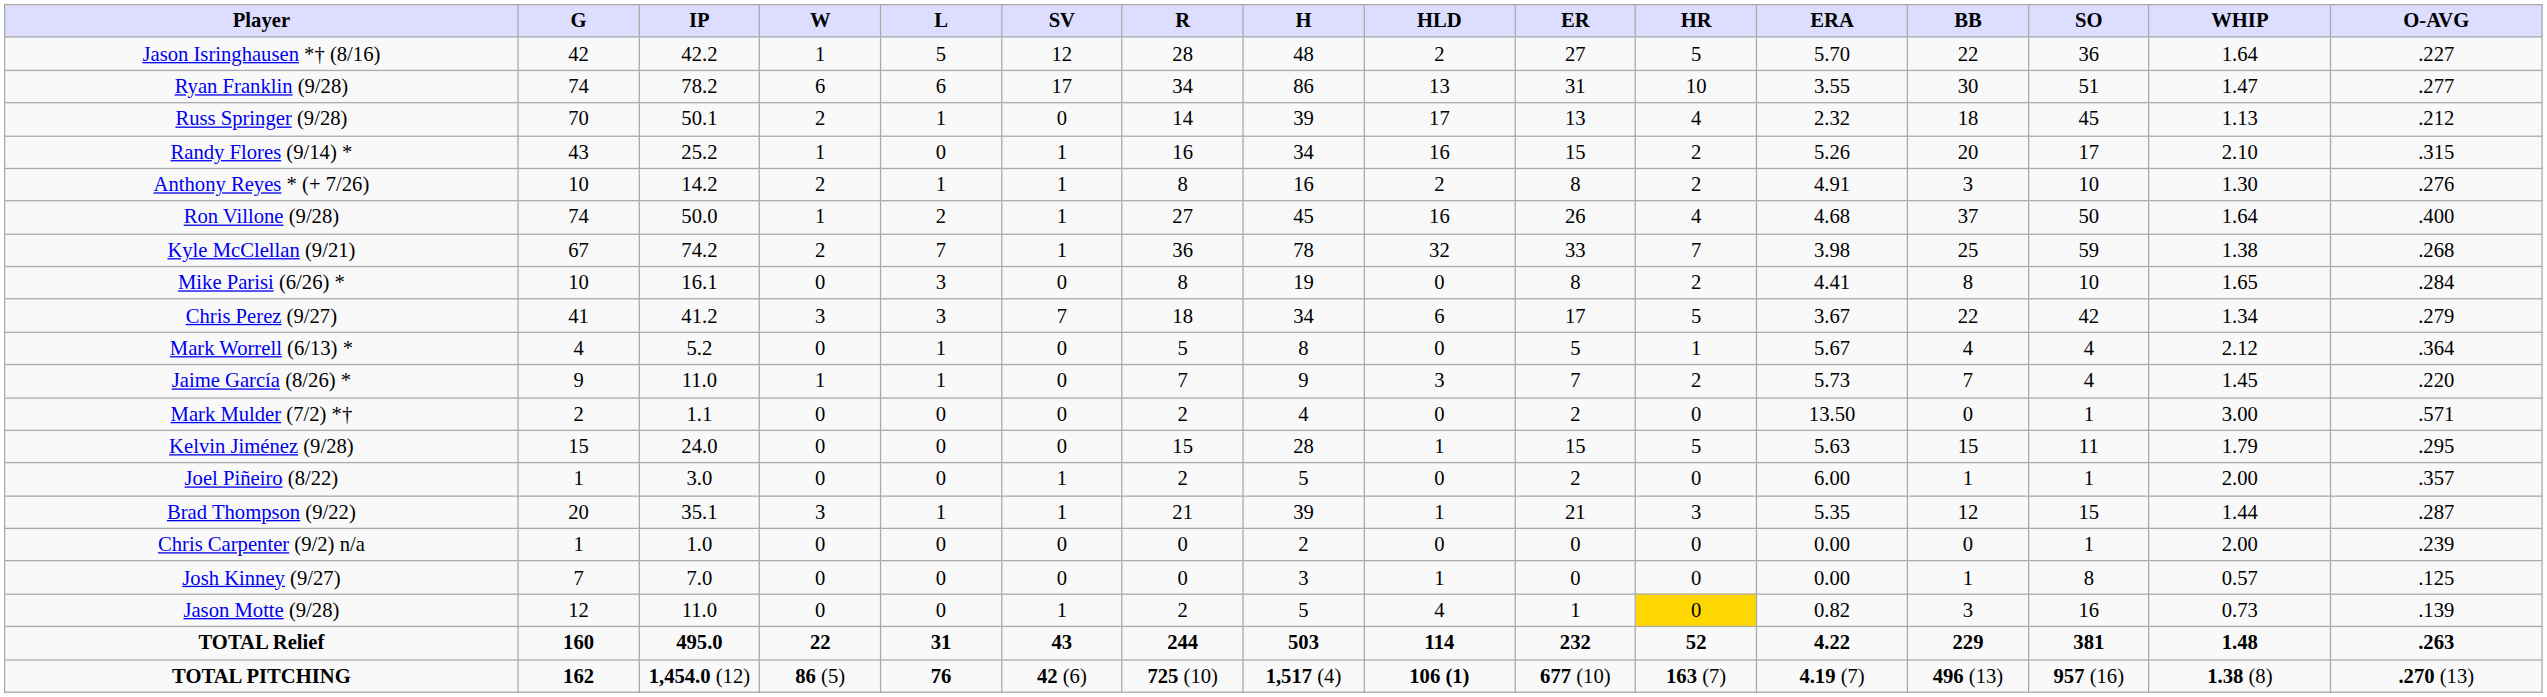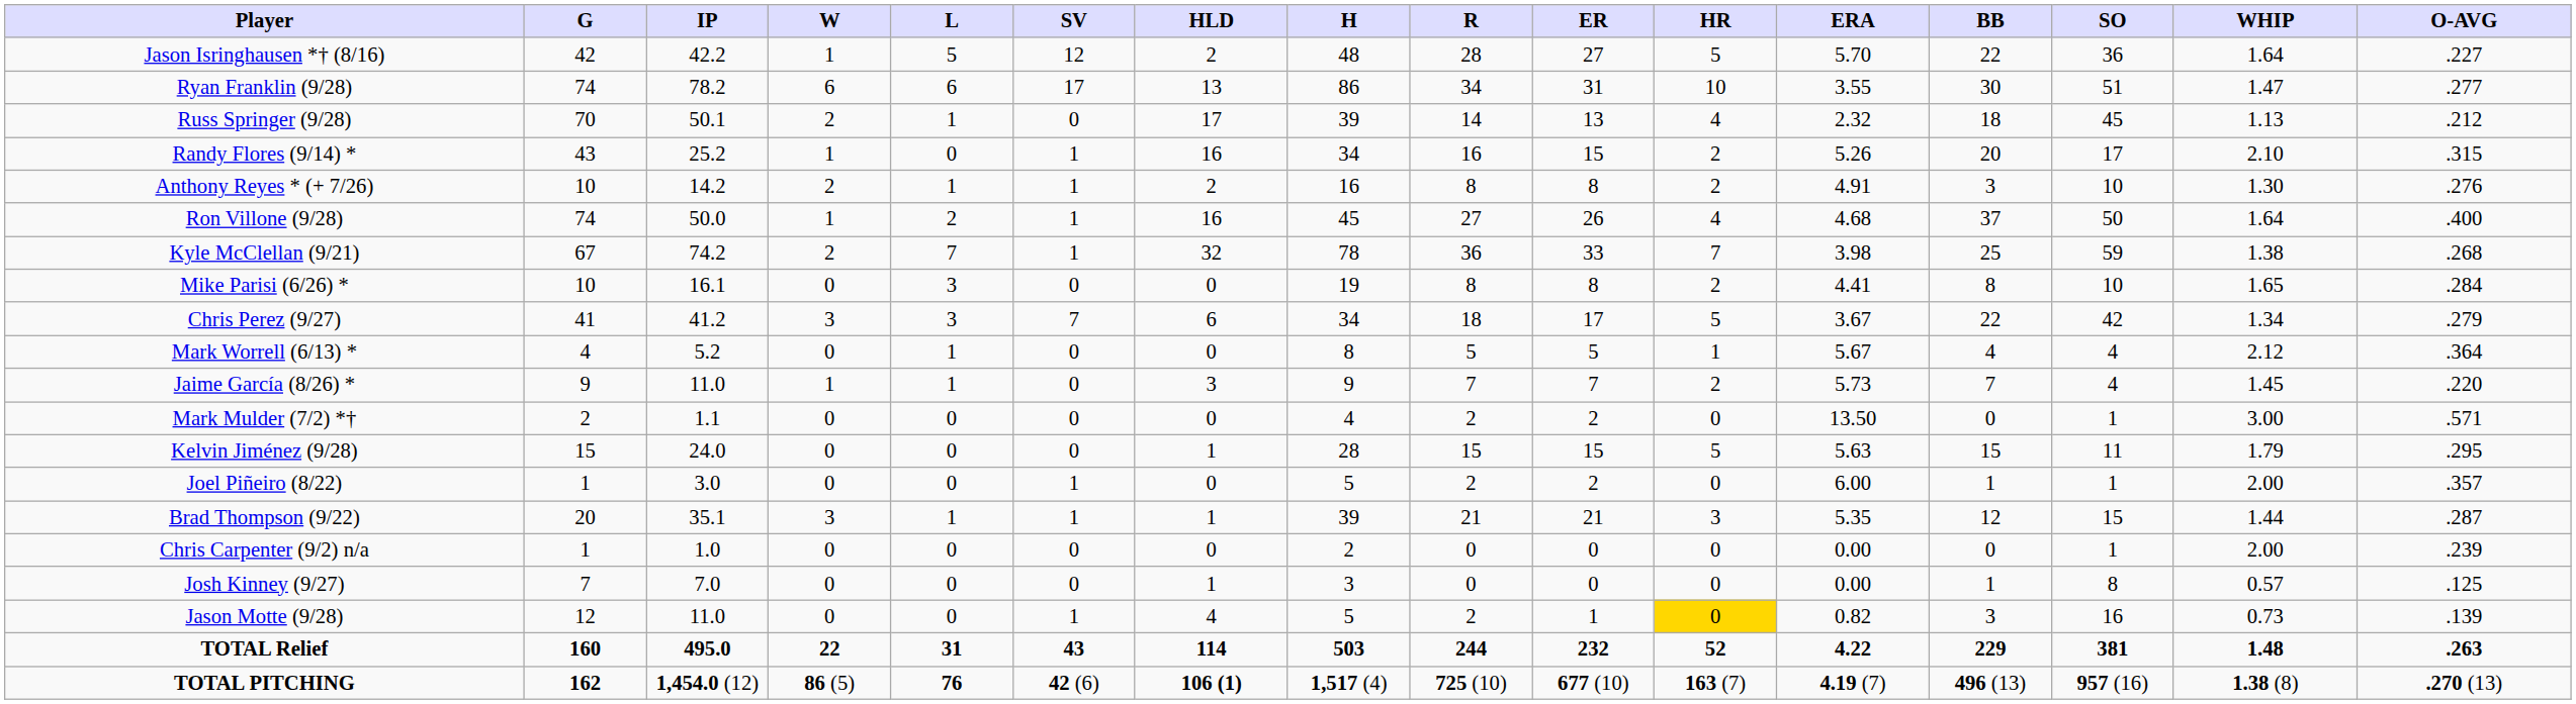columns swapped: HLD <-> R
